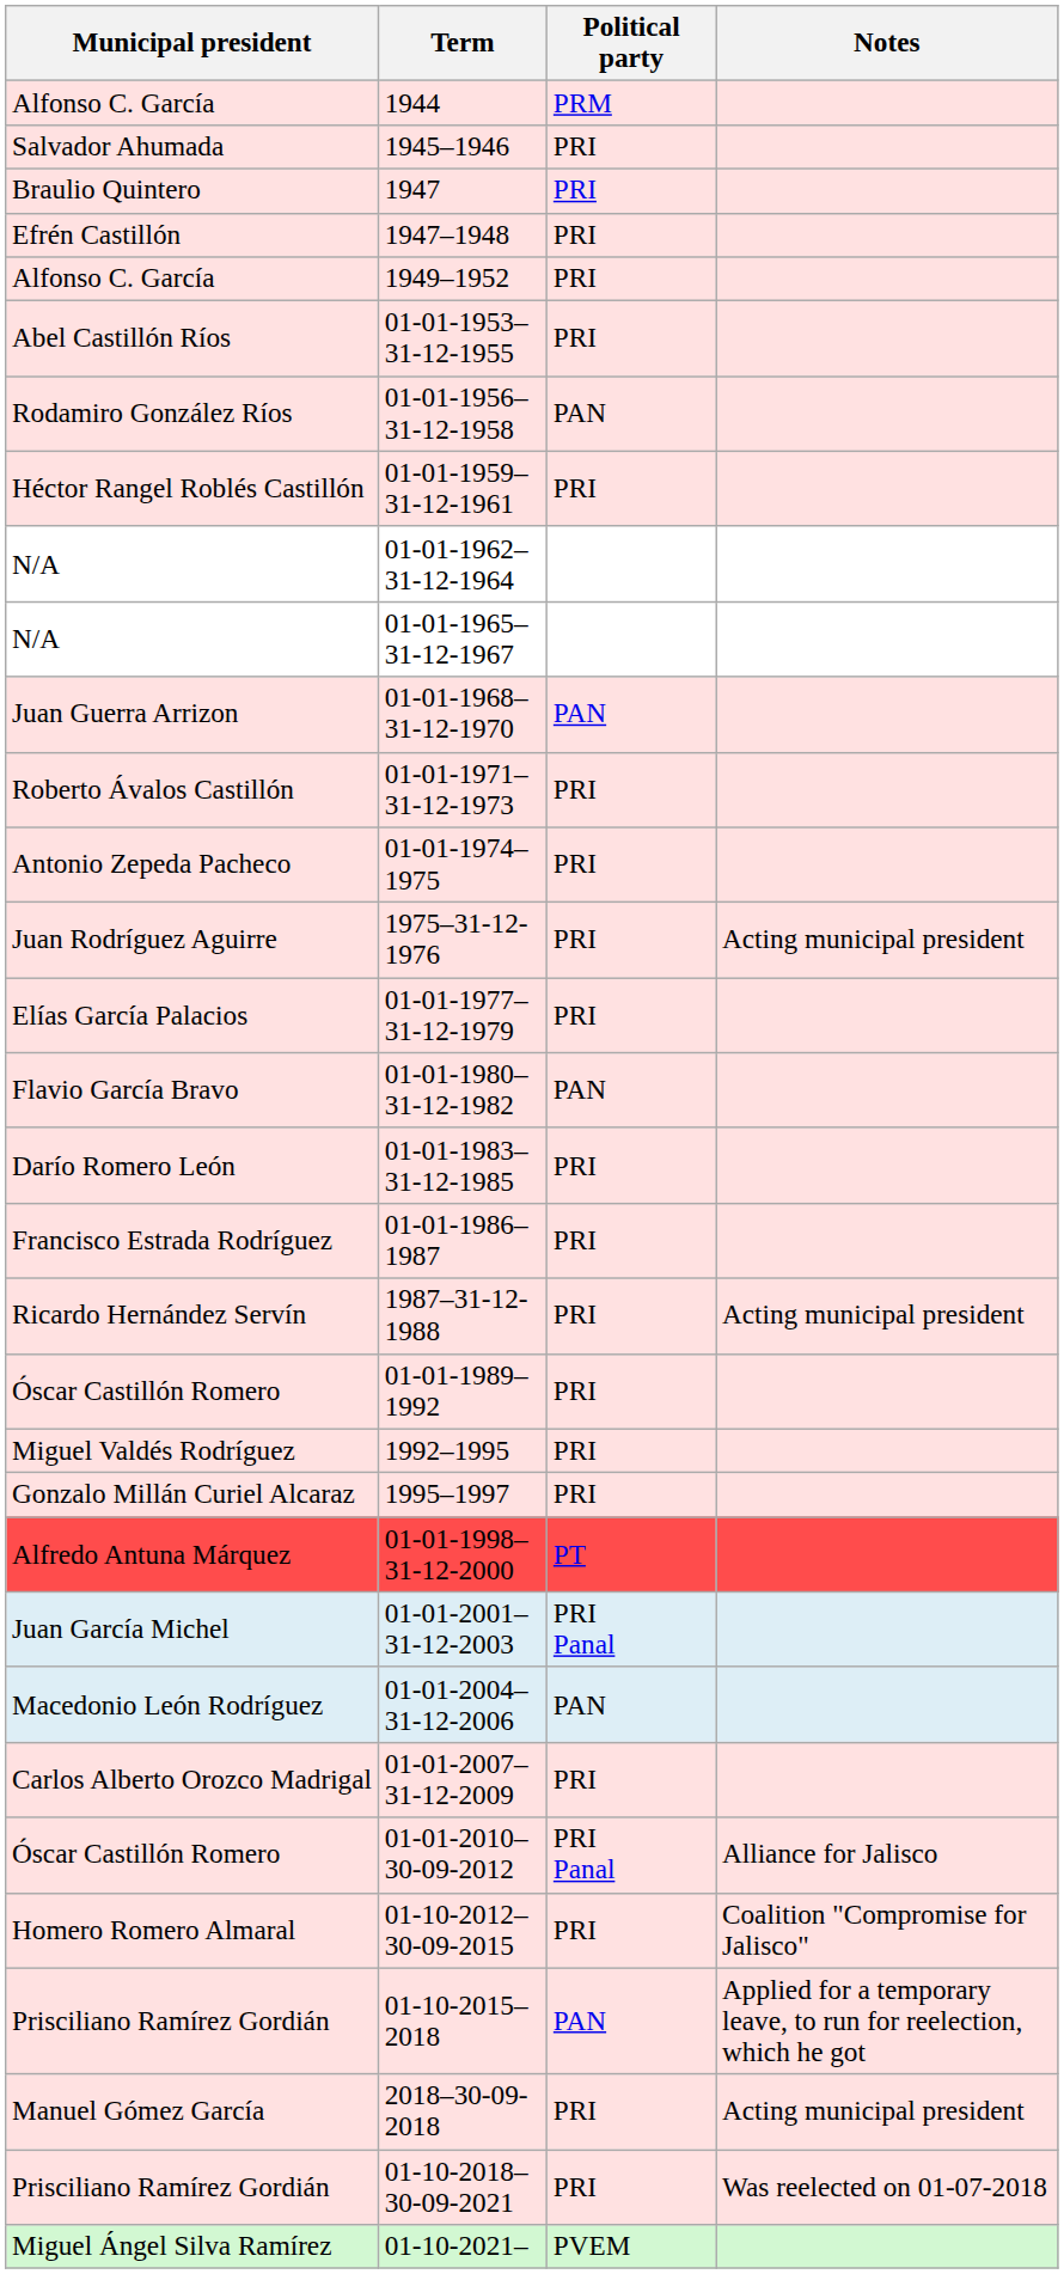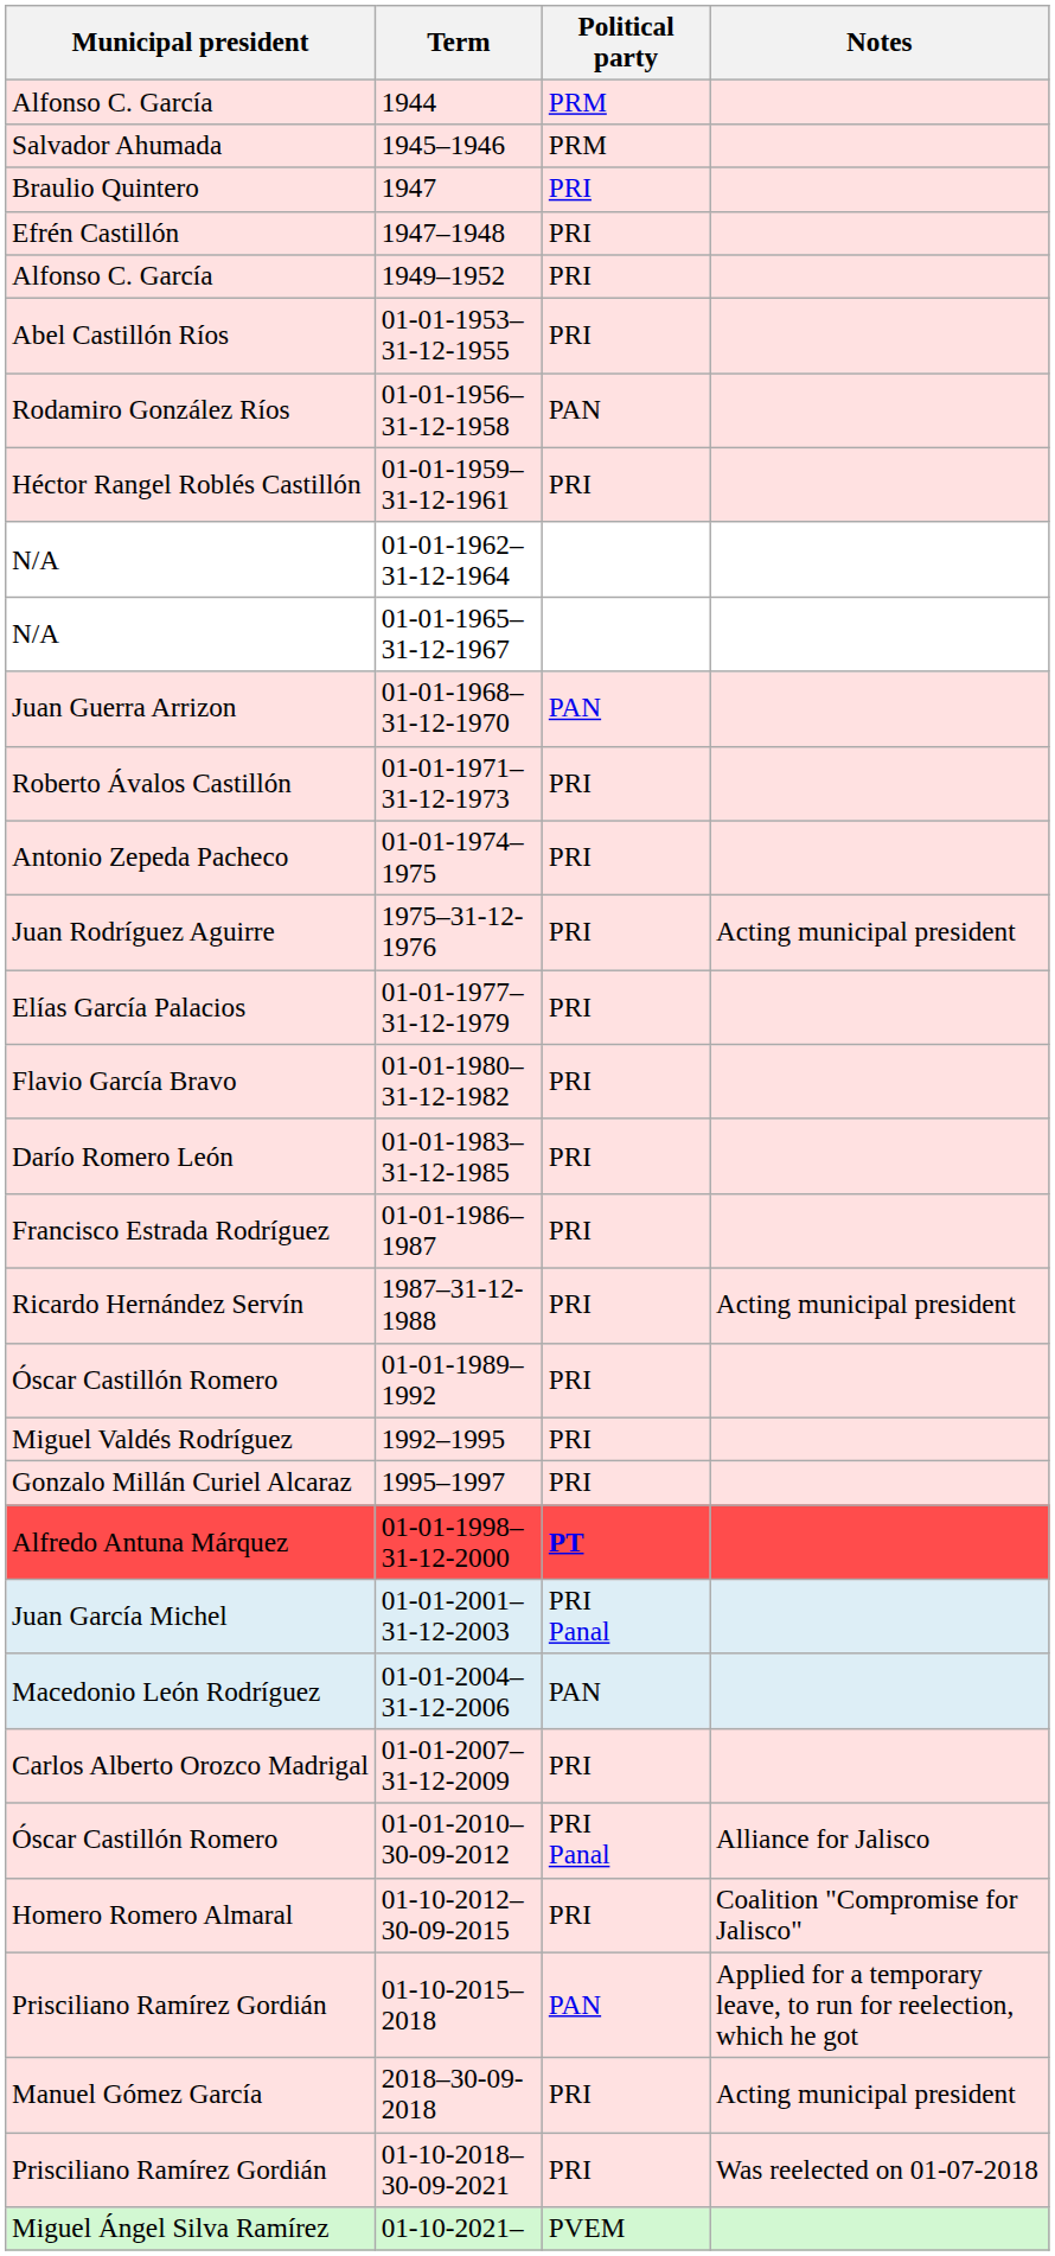1945–1946 | Political party: PRI -> PRM
01-01-1980–31-12-1982 | Political party: PAN -> PRI
01-01-1998–31-12-2000 | Political party: normal -> bold
